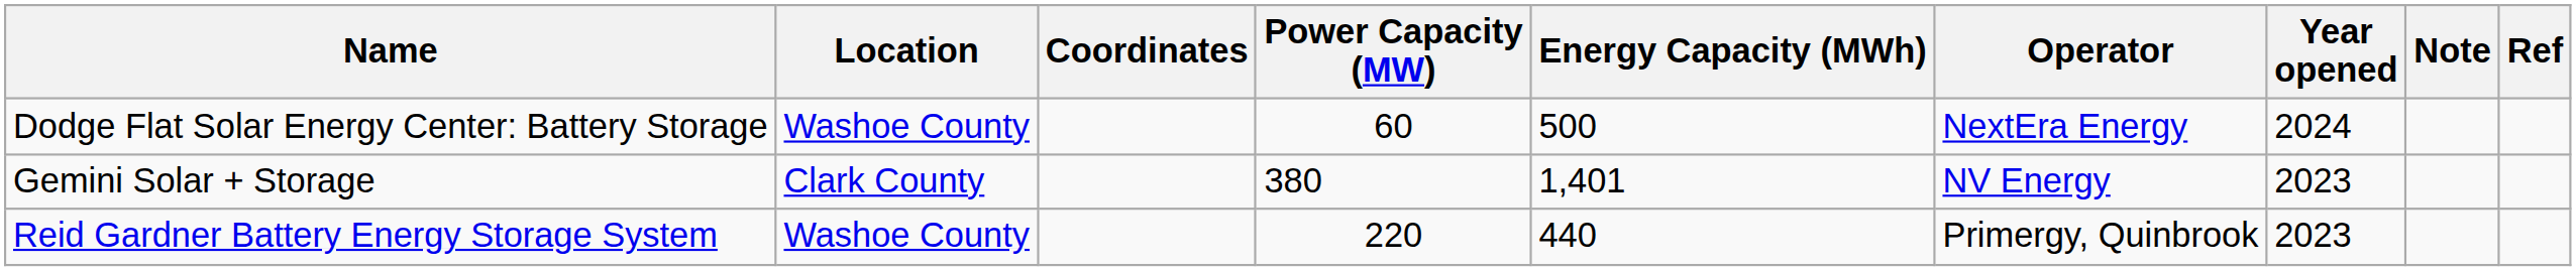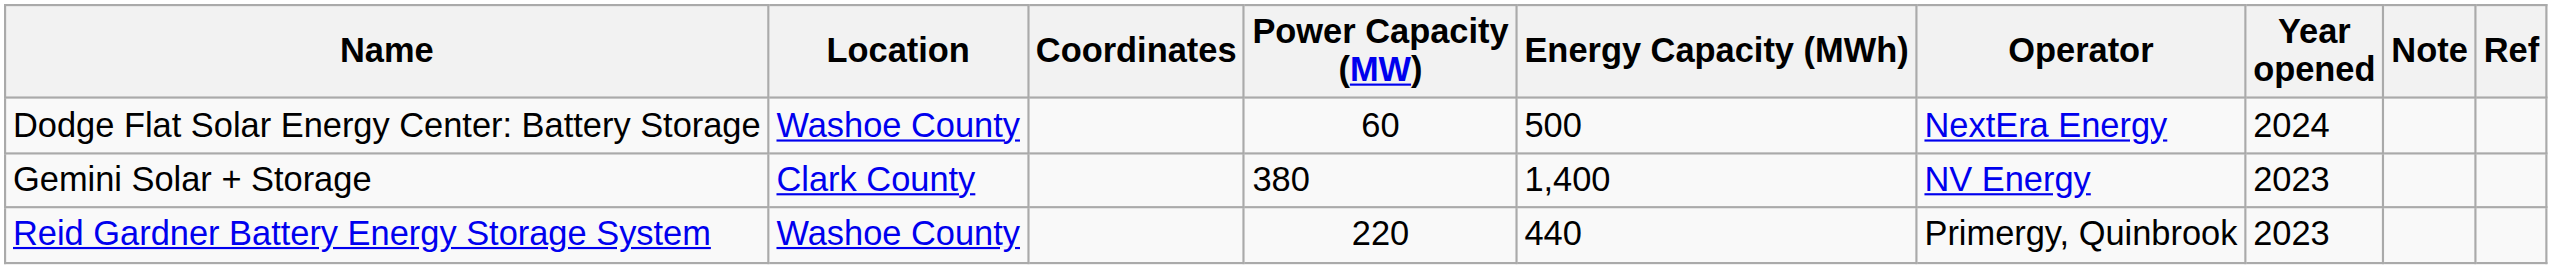Gemini Solar + Storage | Energy Capacity (MWh): 1,401 -> 1,400
